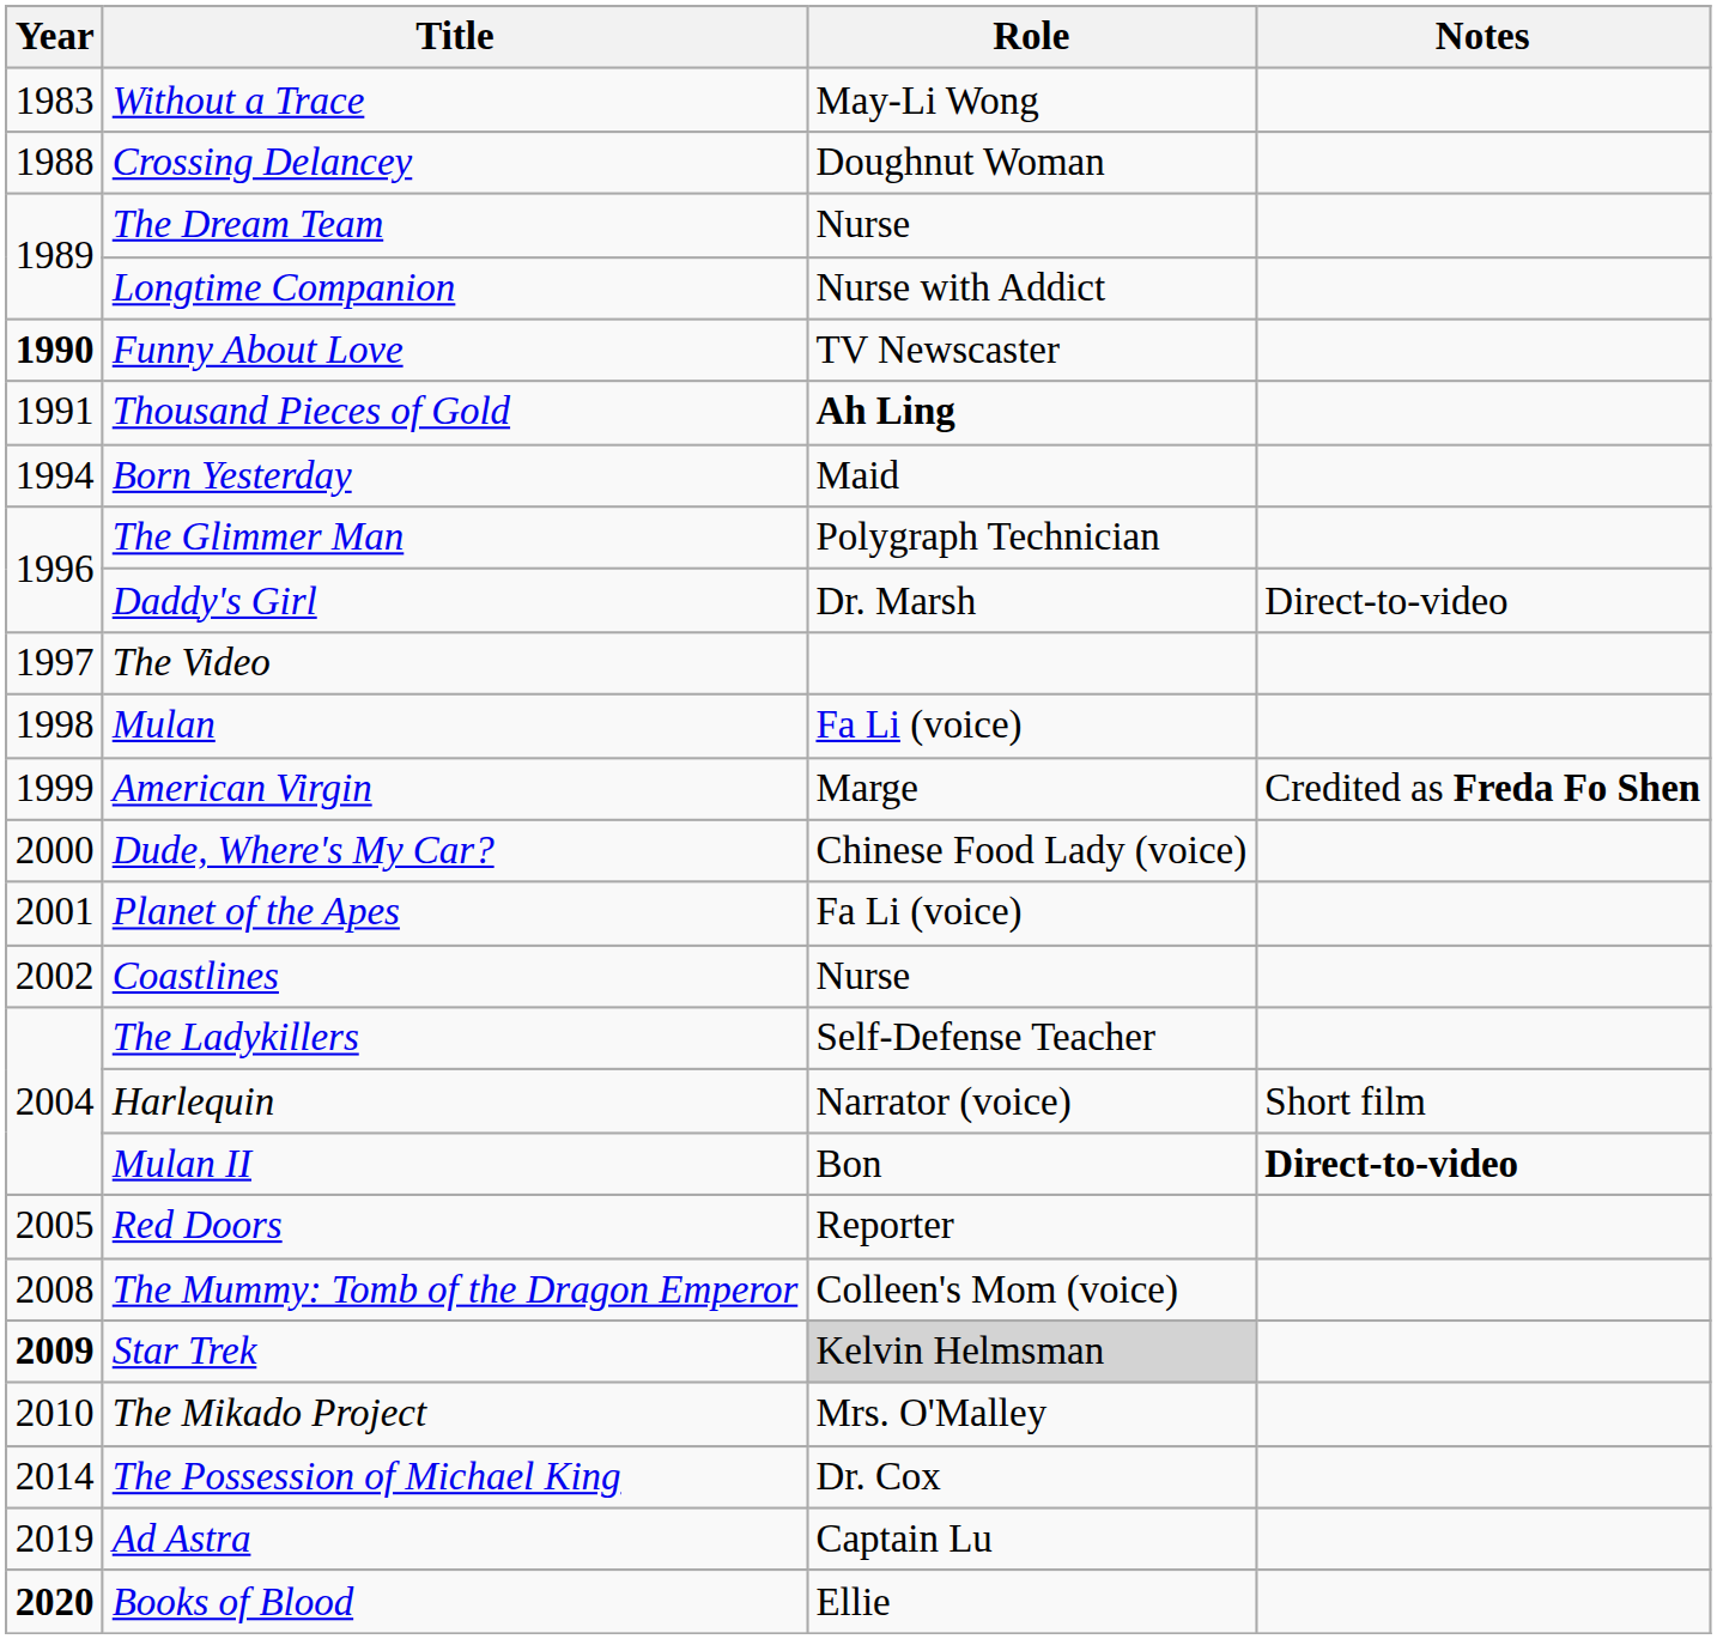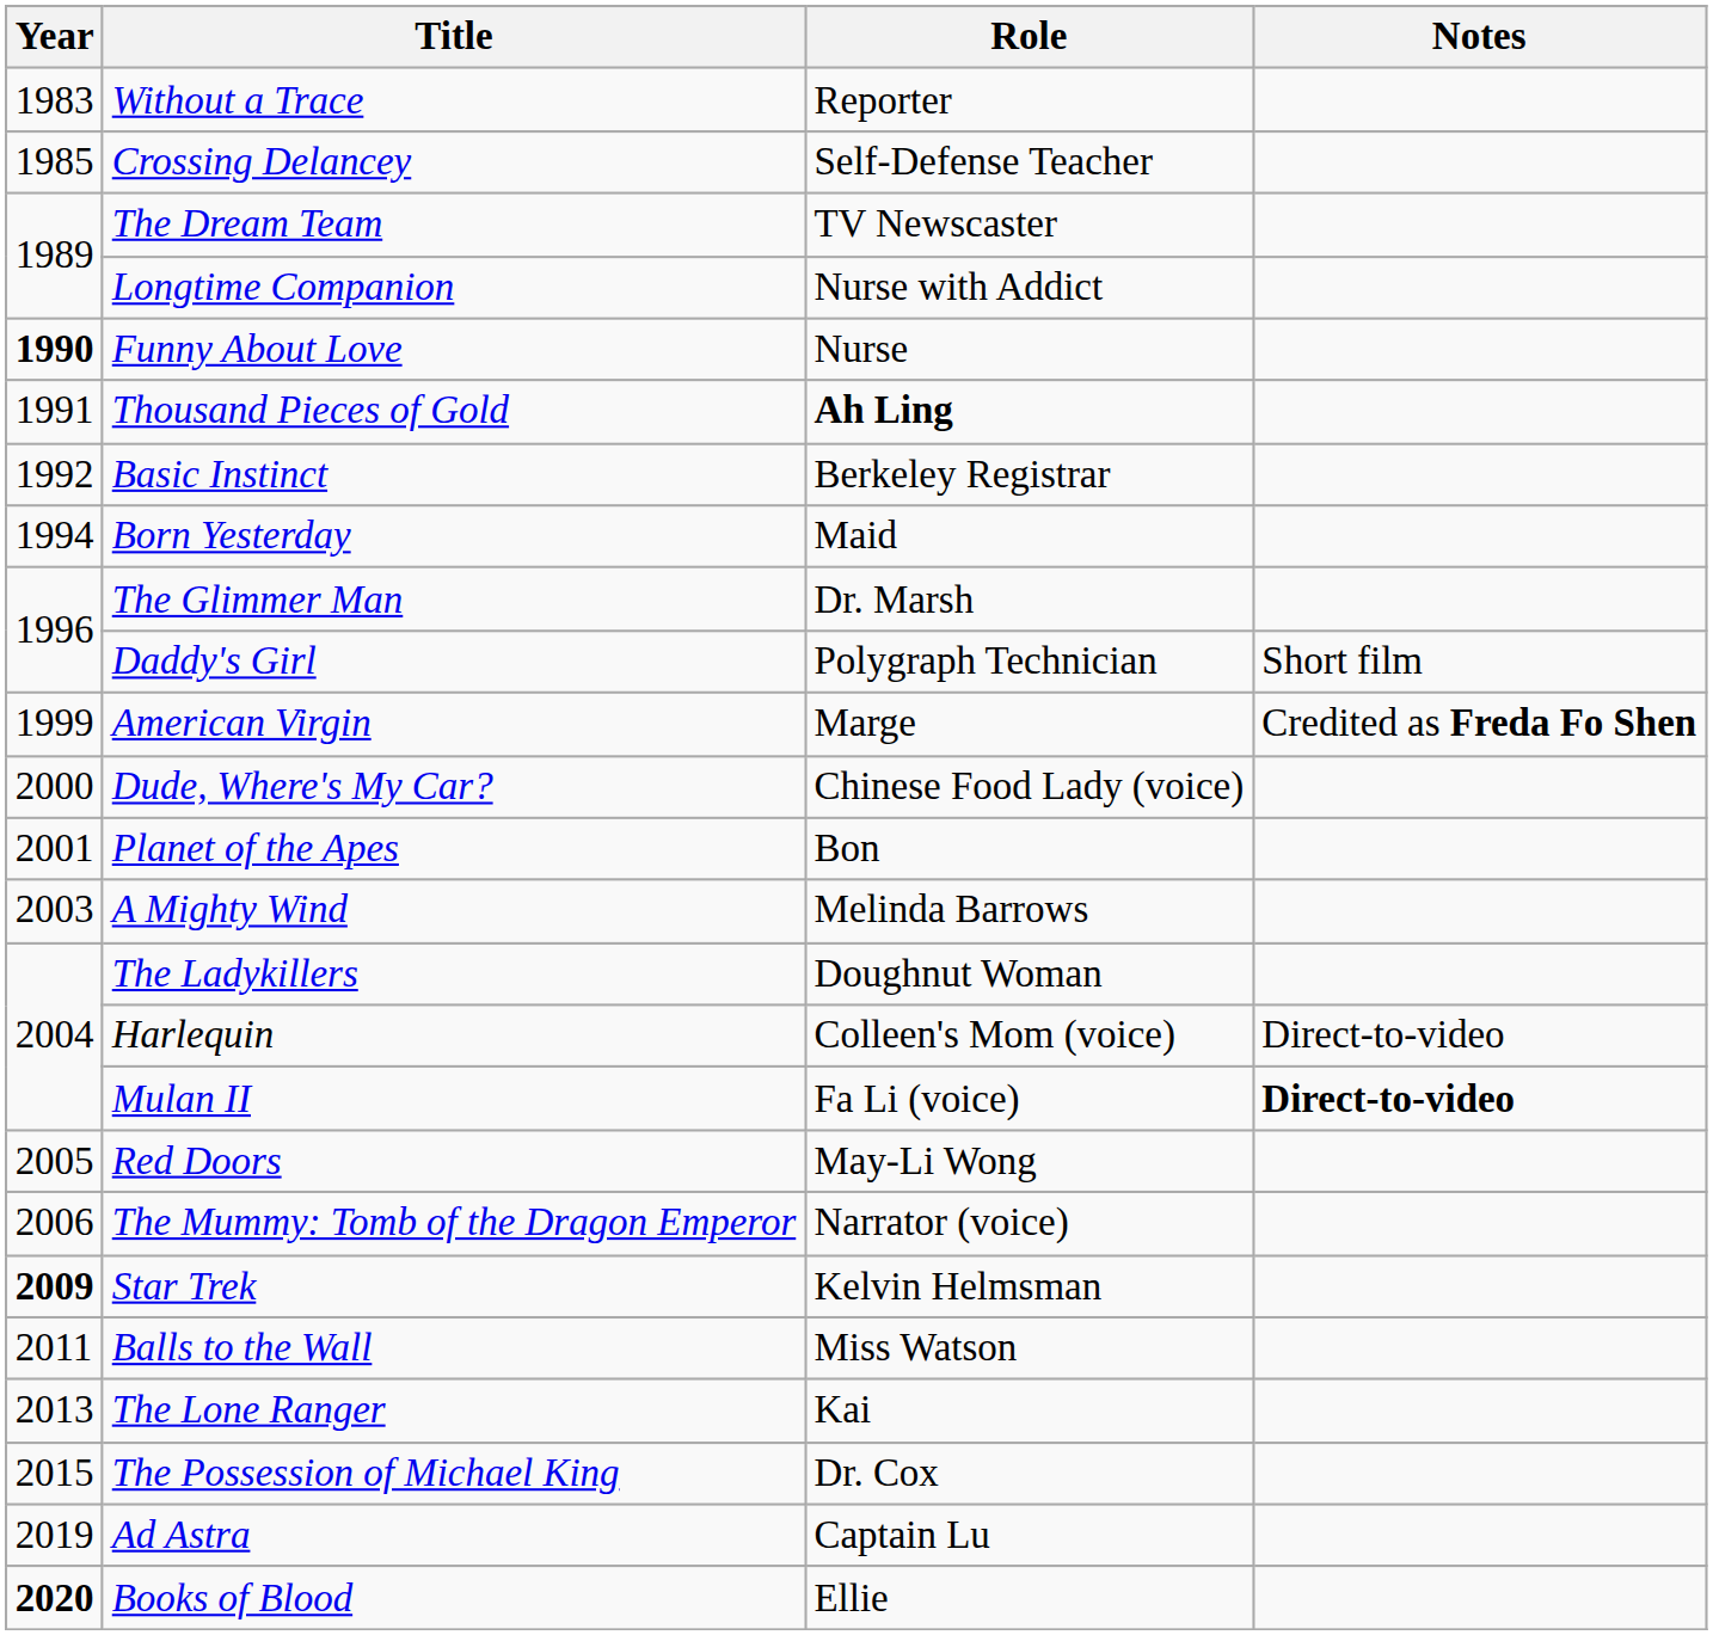Without a Trace | Role: May-Li Wong -> Reporter
Crossing Delancey | Year: 1988 -> 1985
Crossing Delancey | Role: Doughnut Woman -> Self-Defense Teacher
The Dream Team | Role: Nurse -> TV Newscaster
Funny About Love | Role: TV Newscaster -> Nurse
+ row: 1992 | Basic Instinct | Berkeley Registrar
The Glimmer Man | Role: Polygraph Technician -> Dr. Marsh
Daddy's Girl | Role: Dr. Marsh -> Polygraph Technician
Daddy's Girl | Notes: Direct-to-video -> Short film
- row: 1997 | The Video
- row: 1998 | Mulan | Fa Li (voice)
Planet of the Apes | Role: Fa Li (voice) -> Bon
- row: 2002 | Coastlines | Nurse
+ row: 2003 | A Mighty Wind | Melinda Barrows
The Ladykillers | Role: Self-Defense Teacher -> Doughnut Woman
Harlequin | Role: Narrator (voice) -> Colleen's Mom (voice)
Harlequin | Notes: Short film -> Direct-to-video
Mulan II | Role: Bon -> Fa Li (voice)
Red Doors | Role: Reporter -> May-Li Wong
The Mummy: Tomb of the Dragon Emperor | Year: 2008 -> 2006
The Mummy: Tomb of the Dragon Emperor | Role: Colleen's Mom (voice) -> Narrator (voice)
Star Trek | Role: lightgrey background -> no background
- row: 2010 | The Mikado Project | Mrs. O'Malley
+ row: 2011 | Balls to the Wall | Miss Watson
+ row: 2013 | The Lone Ranger | Kai
The Possession of Michael King | Year: 2014 -> 2015
